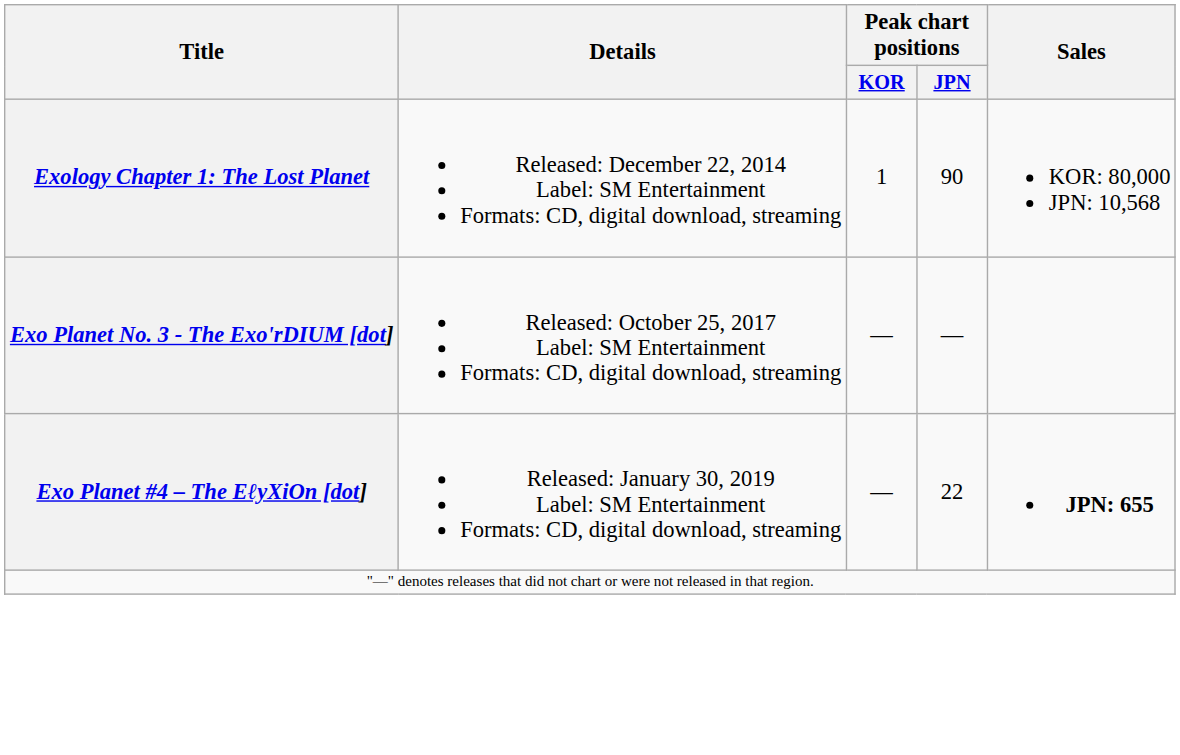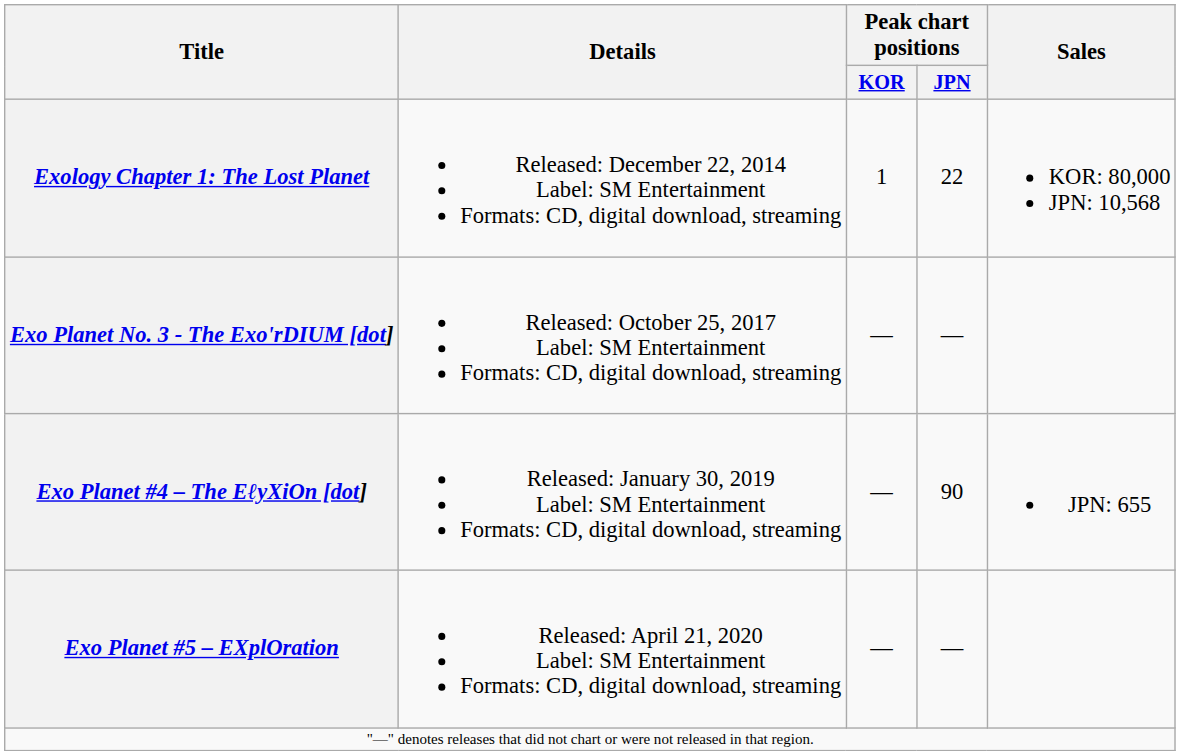Exology Chapter 1: The Lost Planet | Peak chart positions / JPN: 90 -> 22
Exo Planet #4 – The EℓyXiOn [dot] | Peak chart positions / JPN: 22 -> 90
Exo Planet #4 – The EℓyXiOn [dot] | Sales: bold -> normal
+ row: Exo Planet #5 – EXplOration | Released: April 21, 2020 Label: SM Entertainment Formats: CD, digital download, streaming | — | —
